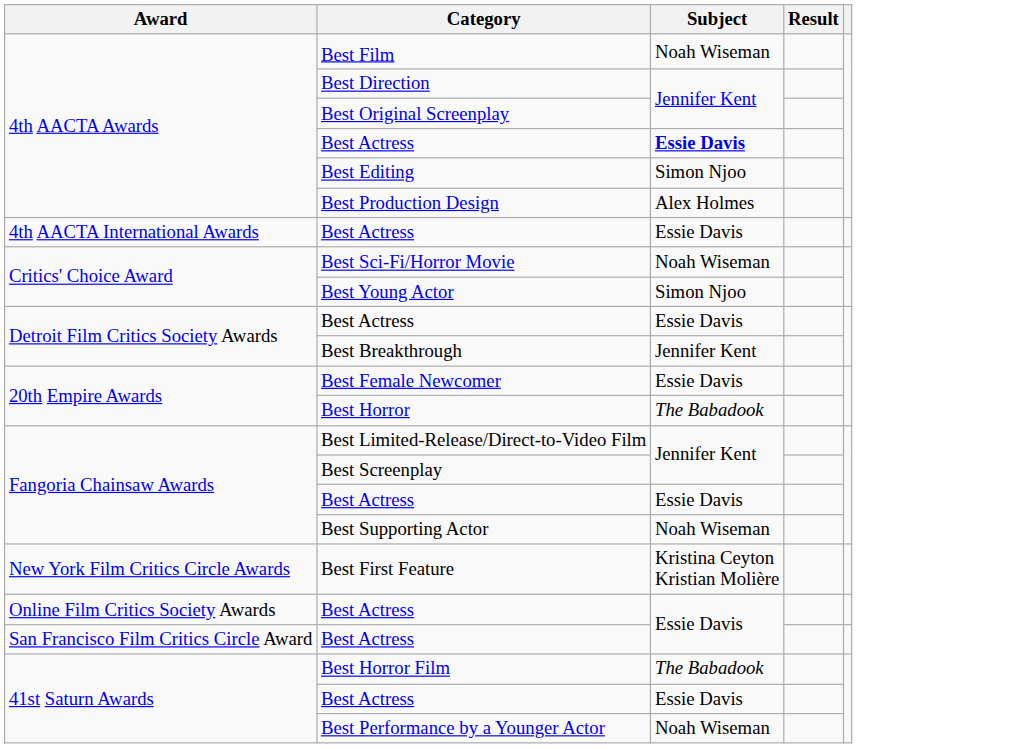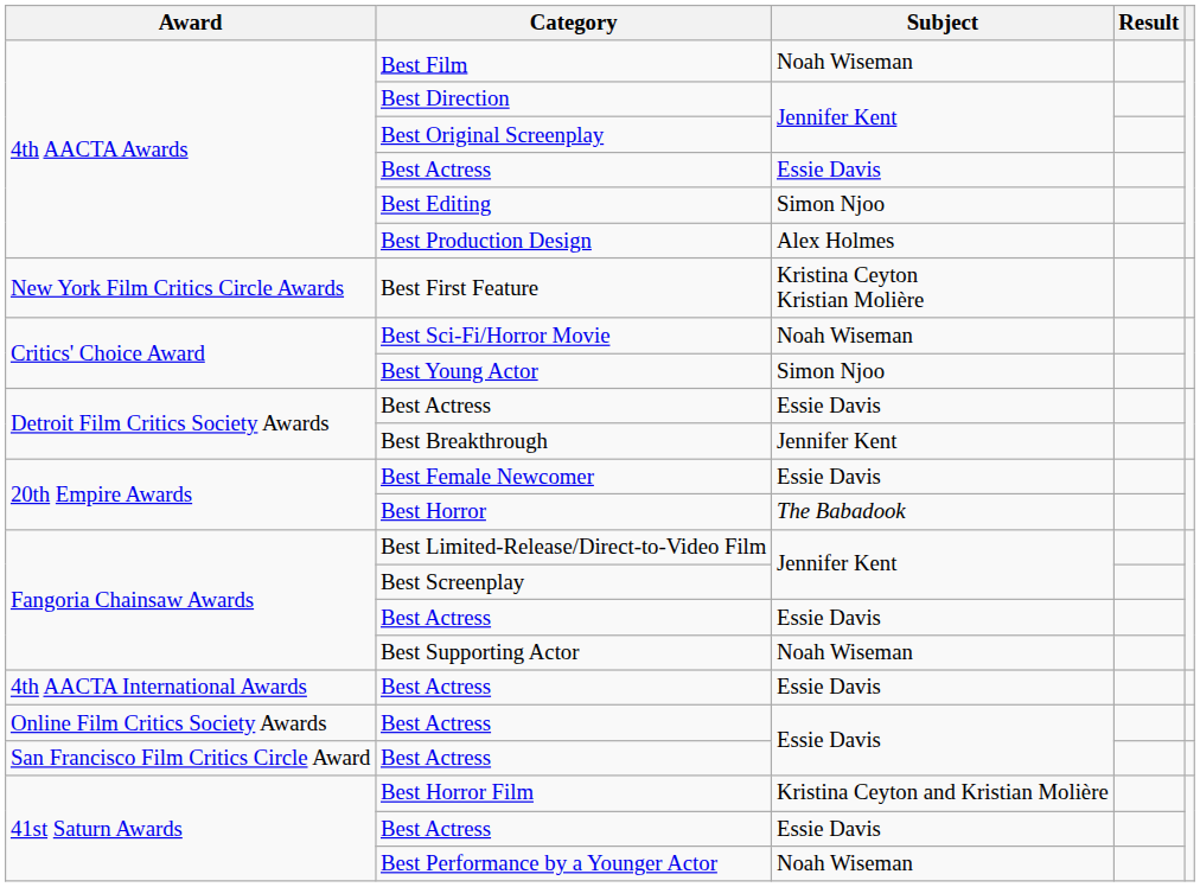4th AACTA Awards / Best Actress | Subject: bold -> normal
rows swapped: 4th AACTA International Awards / Best Actress <-> Best First Feature
Best Horror Film | Subject: The Babadook -> Kristina Ceyton and Kristian Molière
